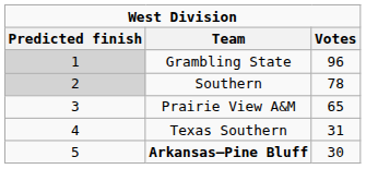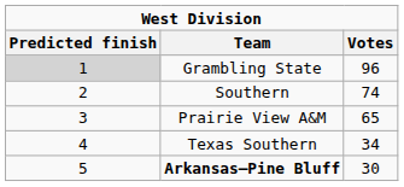Southern | Predicted finish: lightgrey background -> no background
Southern | Votes: 78 -> 74
Texas Southern | Votes: 31 -> 34
